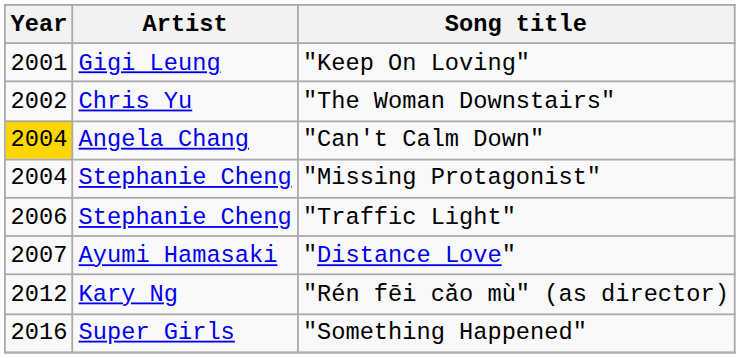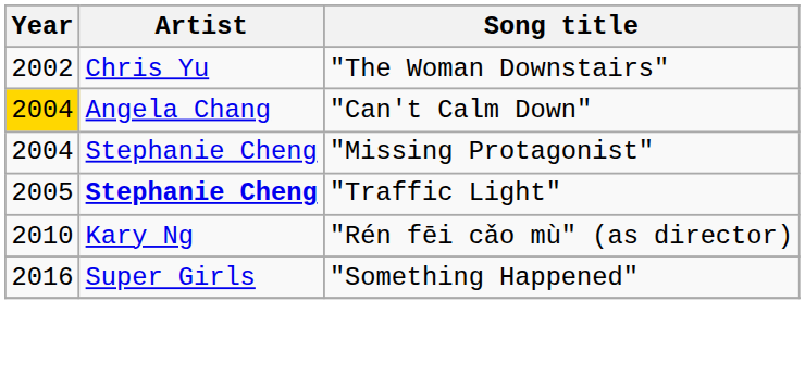- row: 2001 | Gigi Leung | "Keep On Loving"
"Traffic Light" | Year: 2006 -> 2005
"Traffic Light" | Artist: normal -> bold
- row: 2007 | Ayumi Hamasaki | "Distance Love"
"Rén fēi cǎo mù" (as director) | Year: 2012 -> 2010
